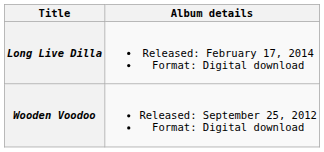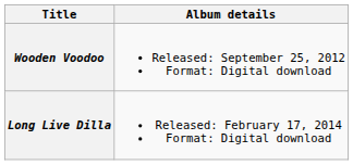rows swapped: Wooden Voodoo <-> Long Live Dilla
